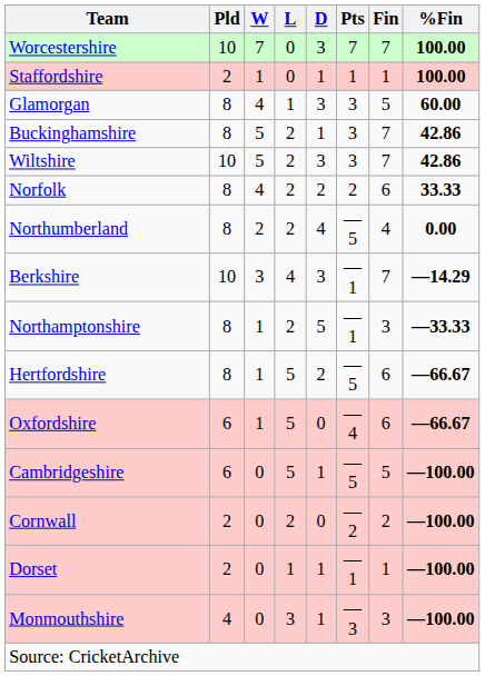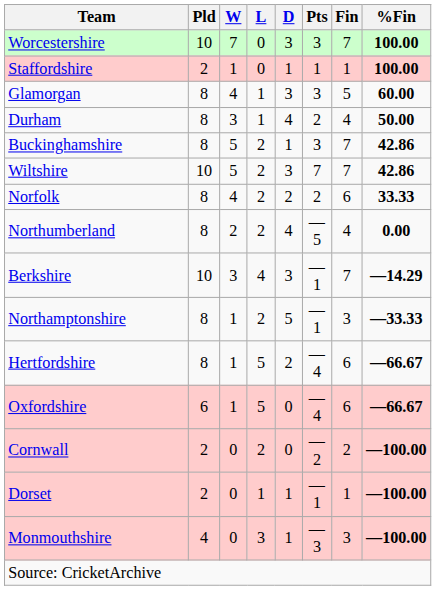Worcestershire | Pts: 7 -> 3
+ row: Durham | 8 | 3 | 1 | 4 | 2 | 4 | 50.00
Wiltshire | Pts: 3 -> 7
Hertfordshire | Pts: —5 -> —4
- row: Cambridgeshire | 6 | 0 | 5 | 1 | —5 | 5 | —100.00
